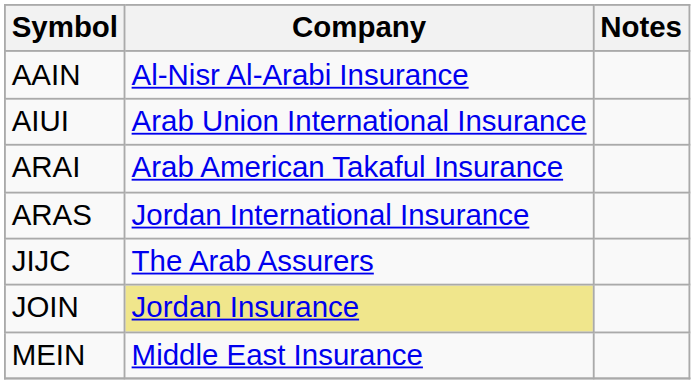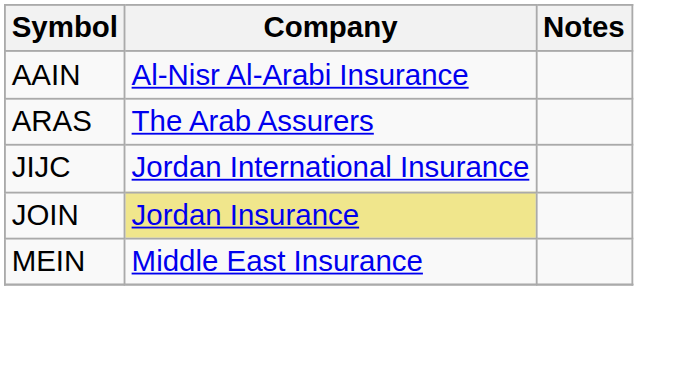- row: AIUI | Arab Union International Insurance
- row: ARAI | Arab American Takaful Insurance
ARAS | Company: Jordan International Insurance -> The Arab Assurers
JIJC | Company: The Arab Assurers -> Jordan International Insurance
